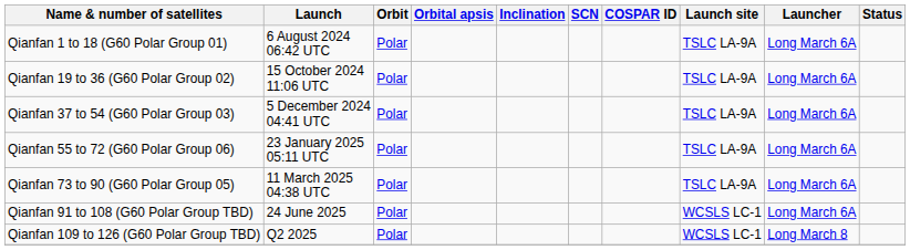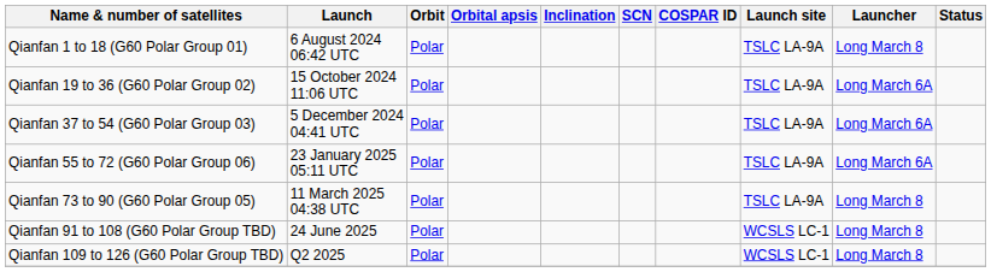Qianfan 1 to 18 (G60 Polar Group 01) | Launcher: Long March 6A -> Long March 8
Qianfan 73 to 90 (G60 Polar Group 05) | Launcher: Long March 6A -> Long March 8
Qianfan 91 to 108 (G60 Polar Group TBD) | Launcher: Long March 6A -> Long March 8
